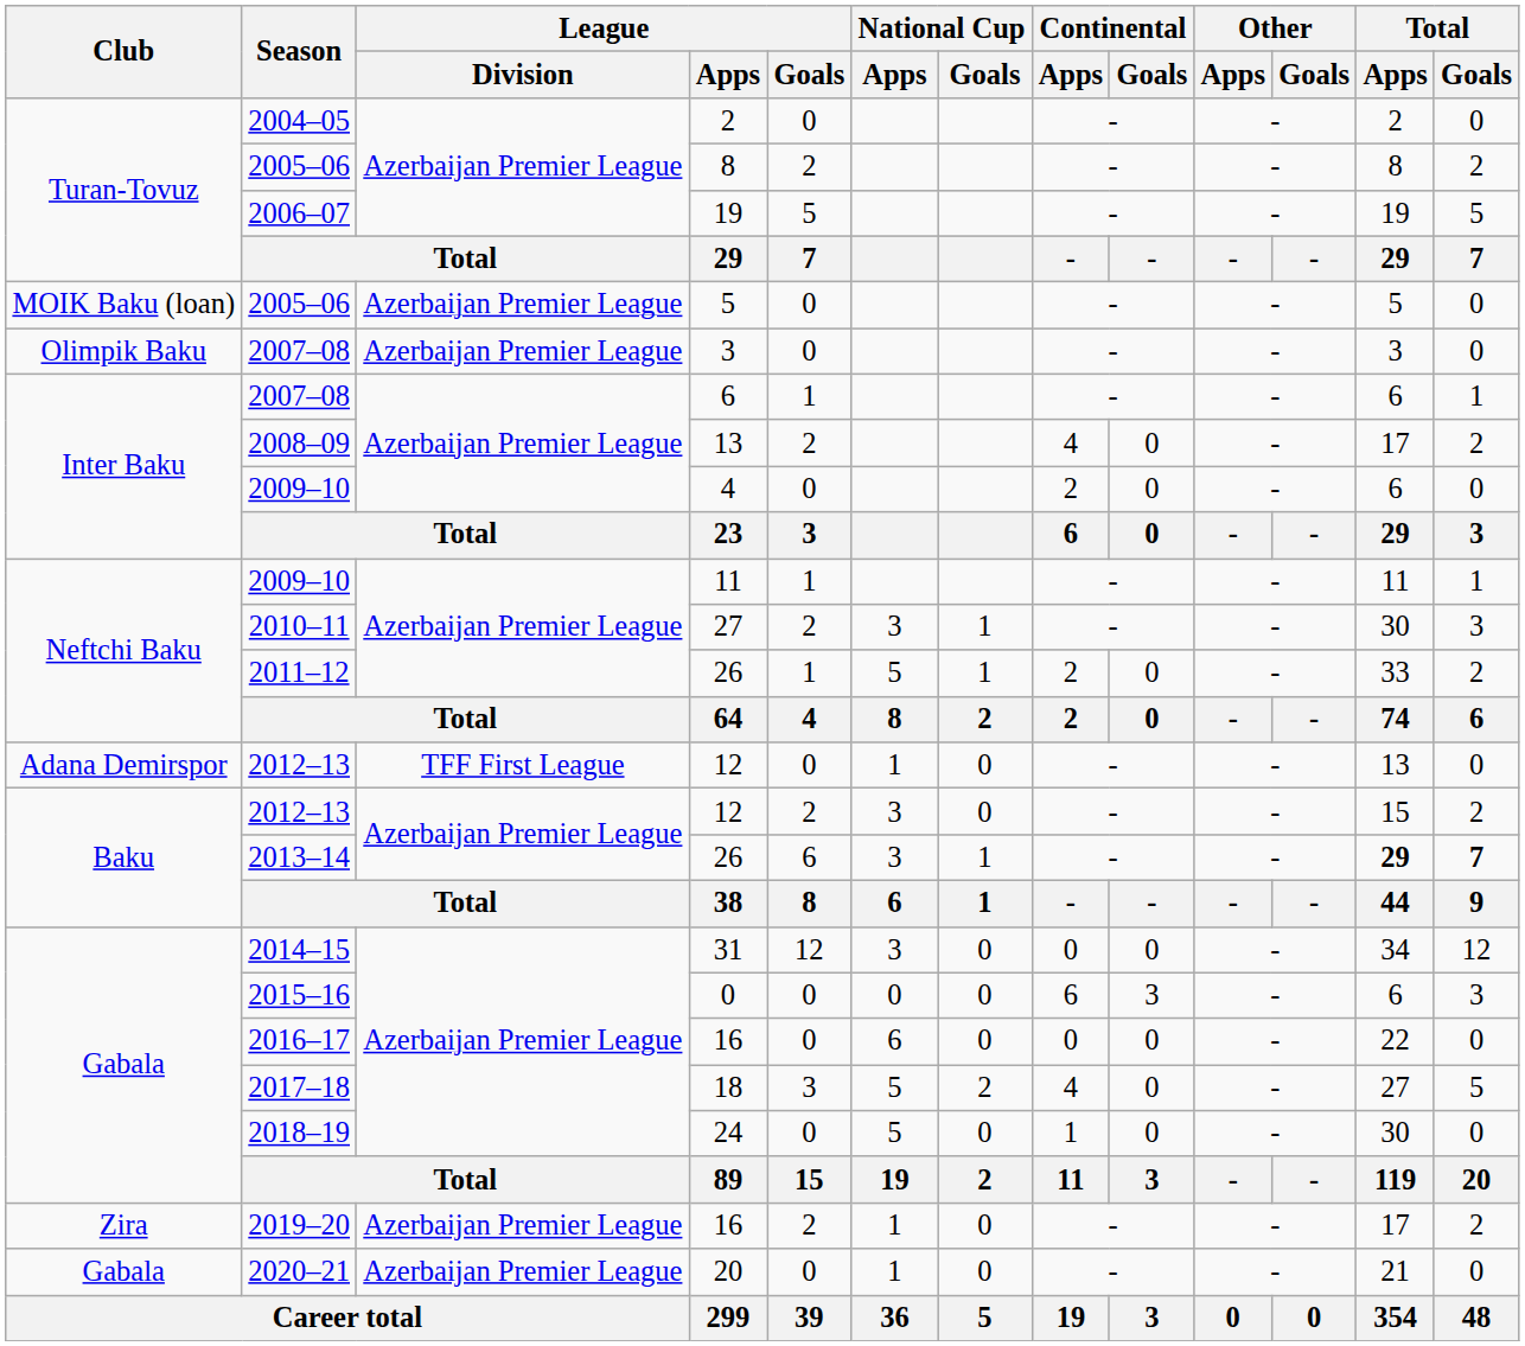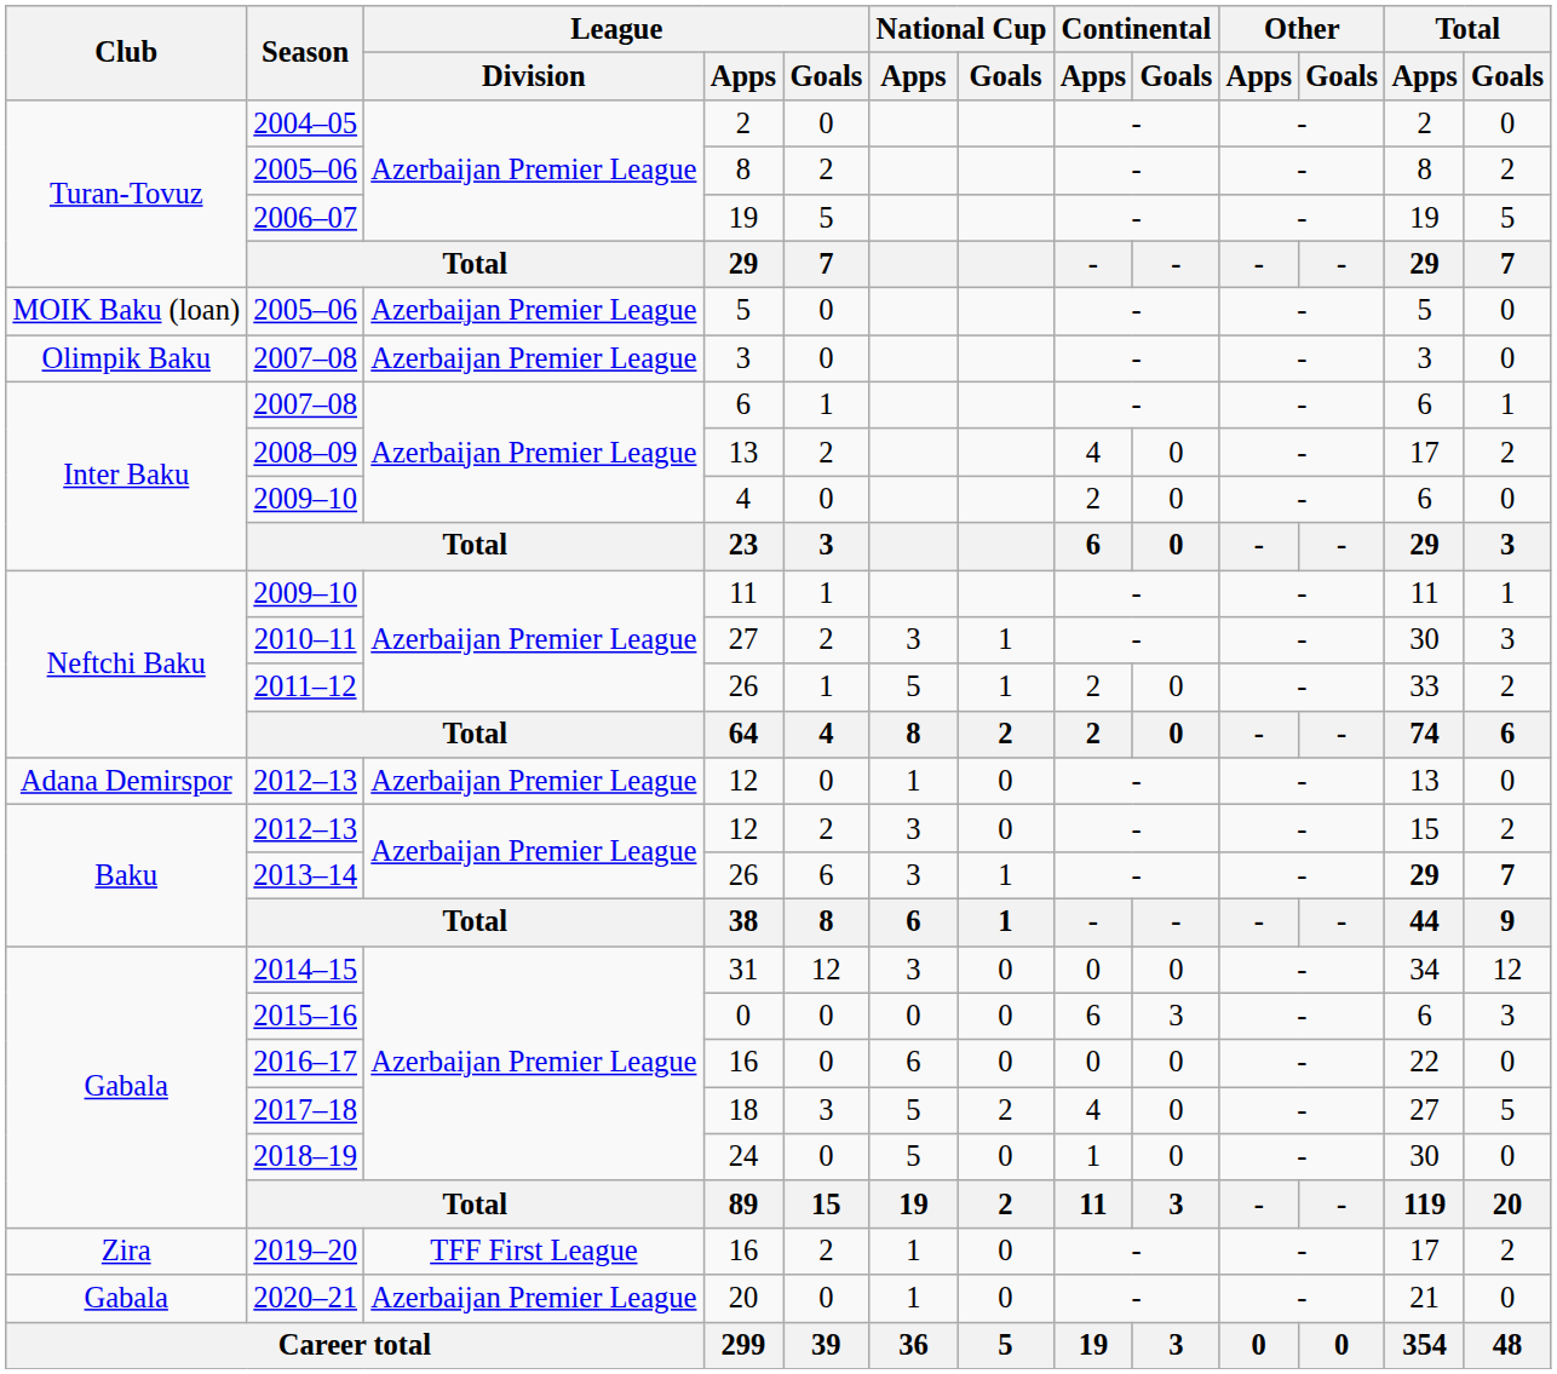Adana Demirspor / 12 | League / Division: TFF First League -> Azerbaijan Premier League
Zira / 16 | League / Division: Azerbaijan Premier League -> TFF First League
